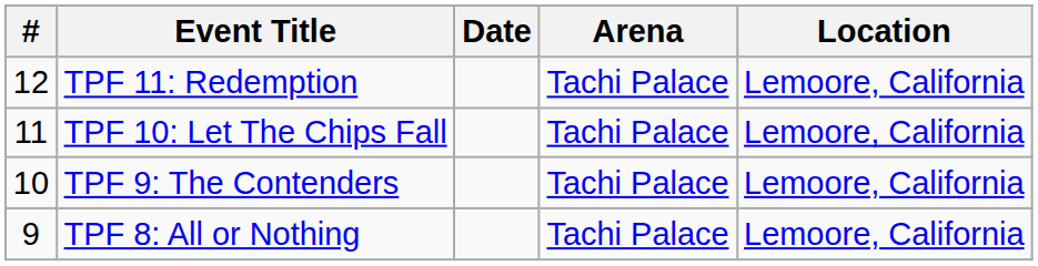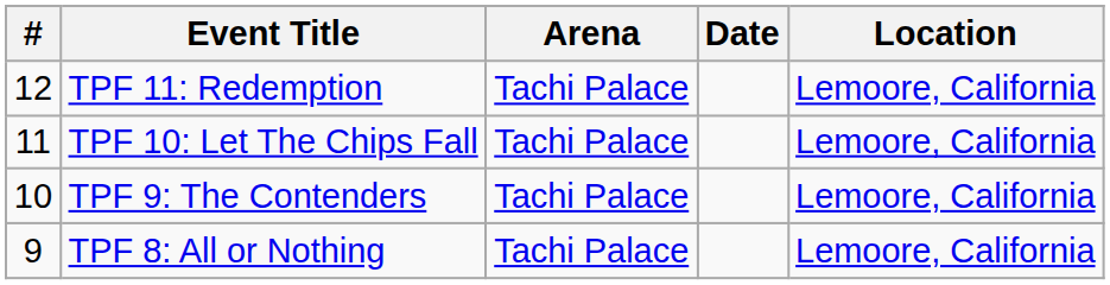columns swapped: Date <-> Arena
